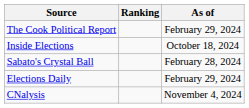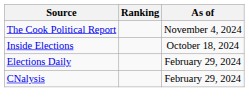The Cook Political Report | As of: February 29, 2024 -> November 4, 2024
- row: Sabato's Crystal Ball | February 28, 2024
CNalysis | As of: November 4, 2024 -> February 29, 2024
